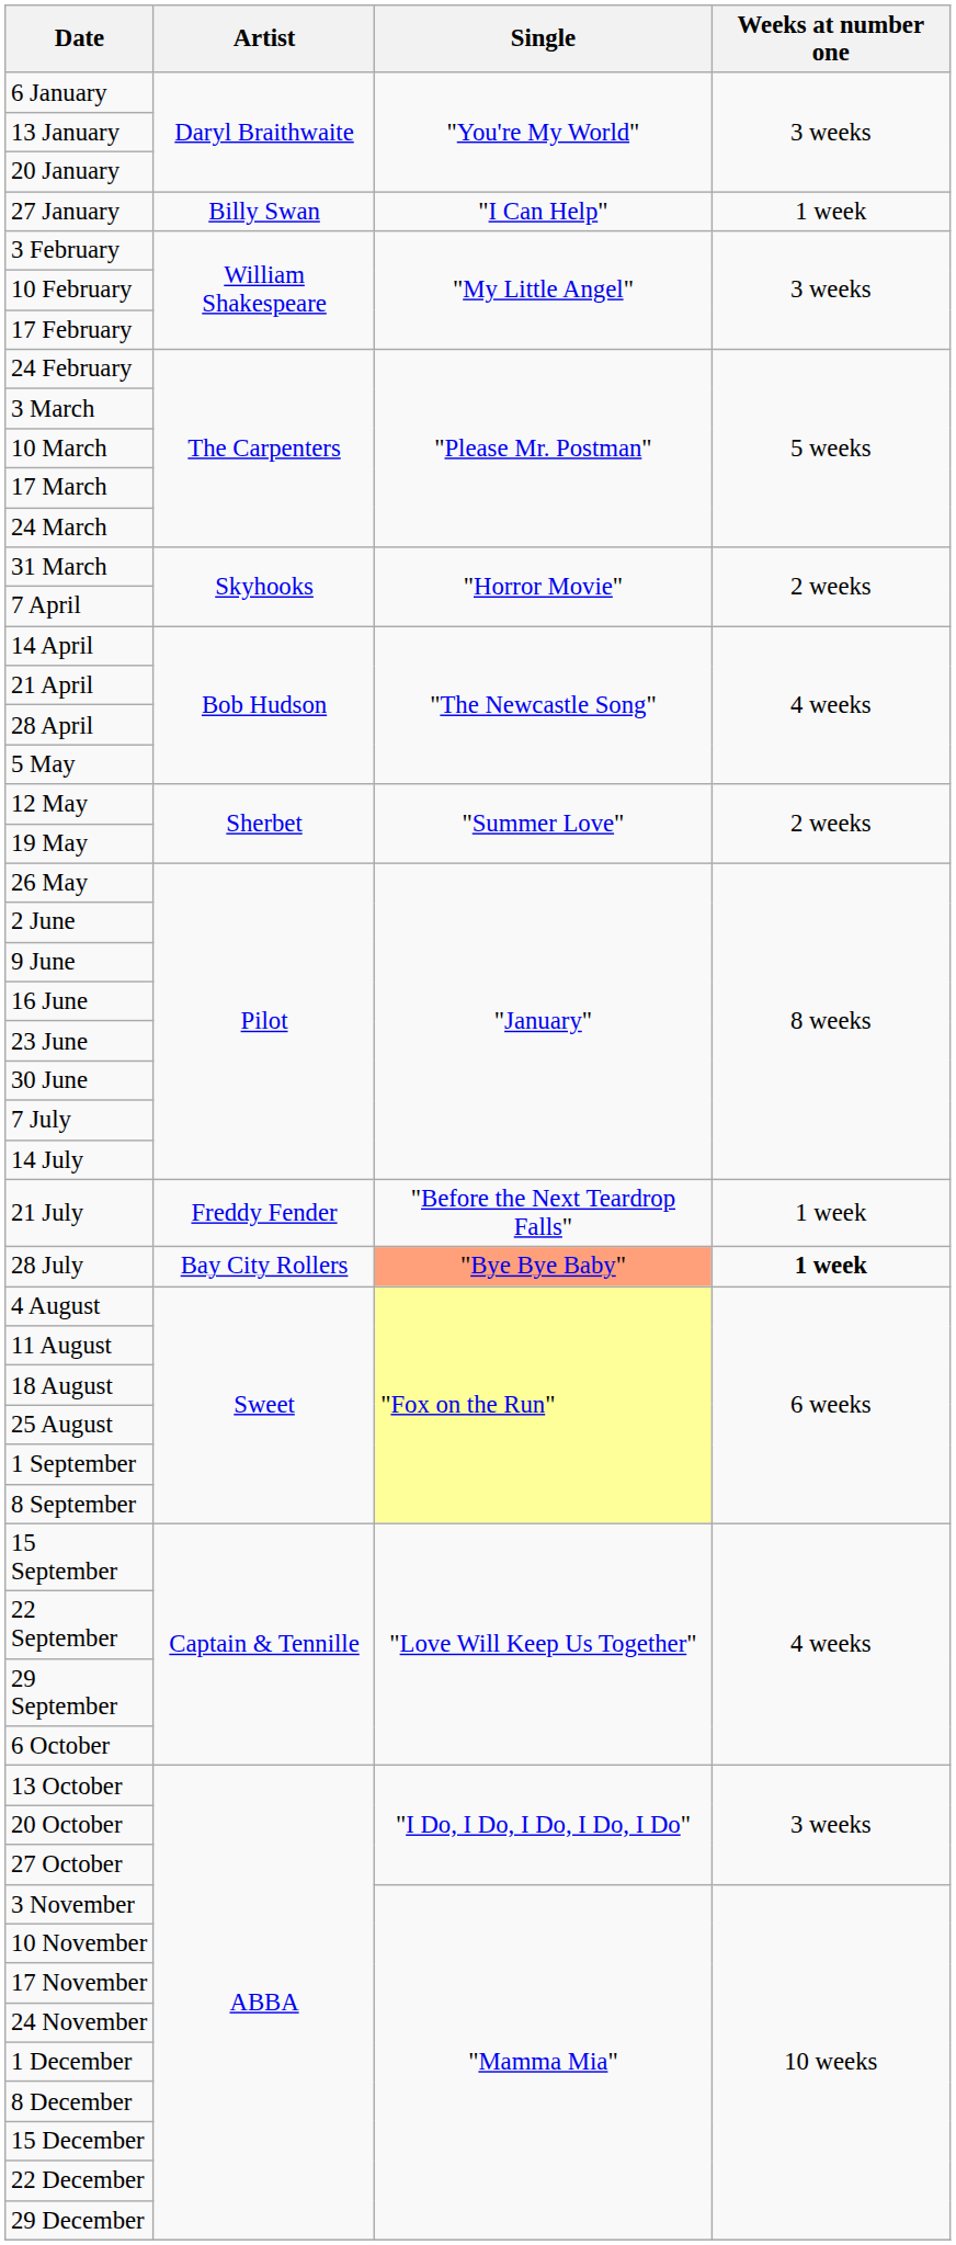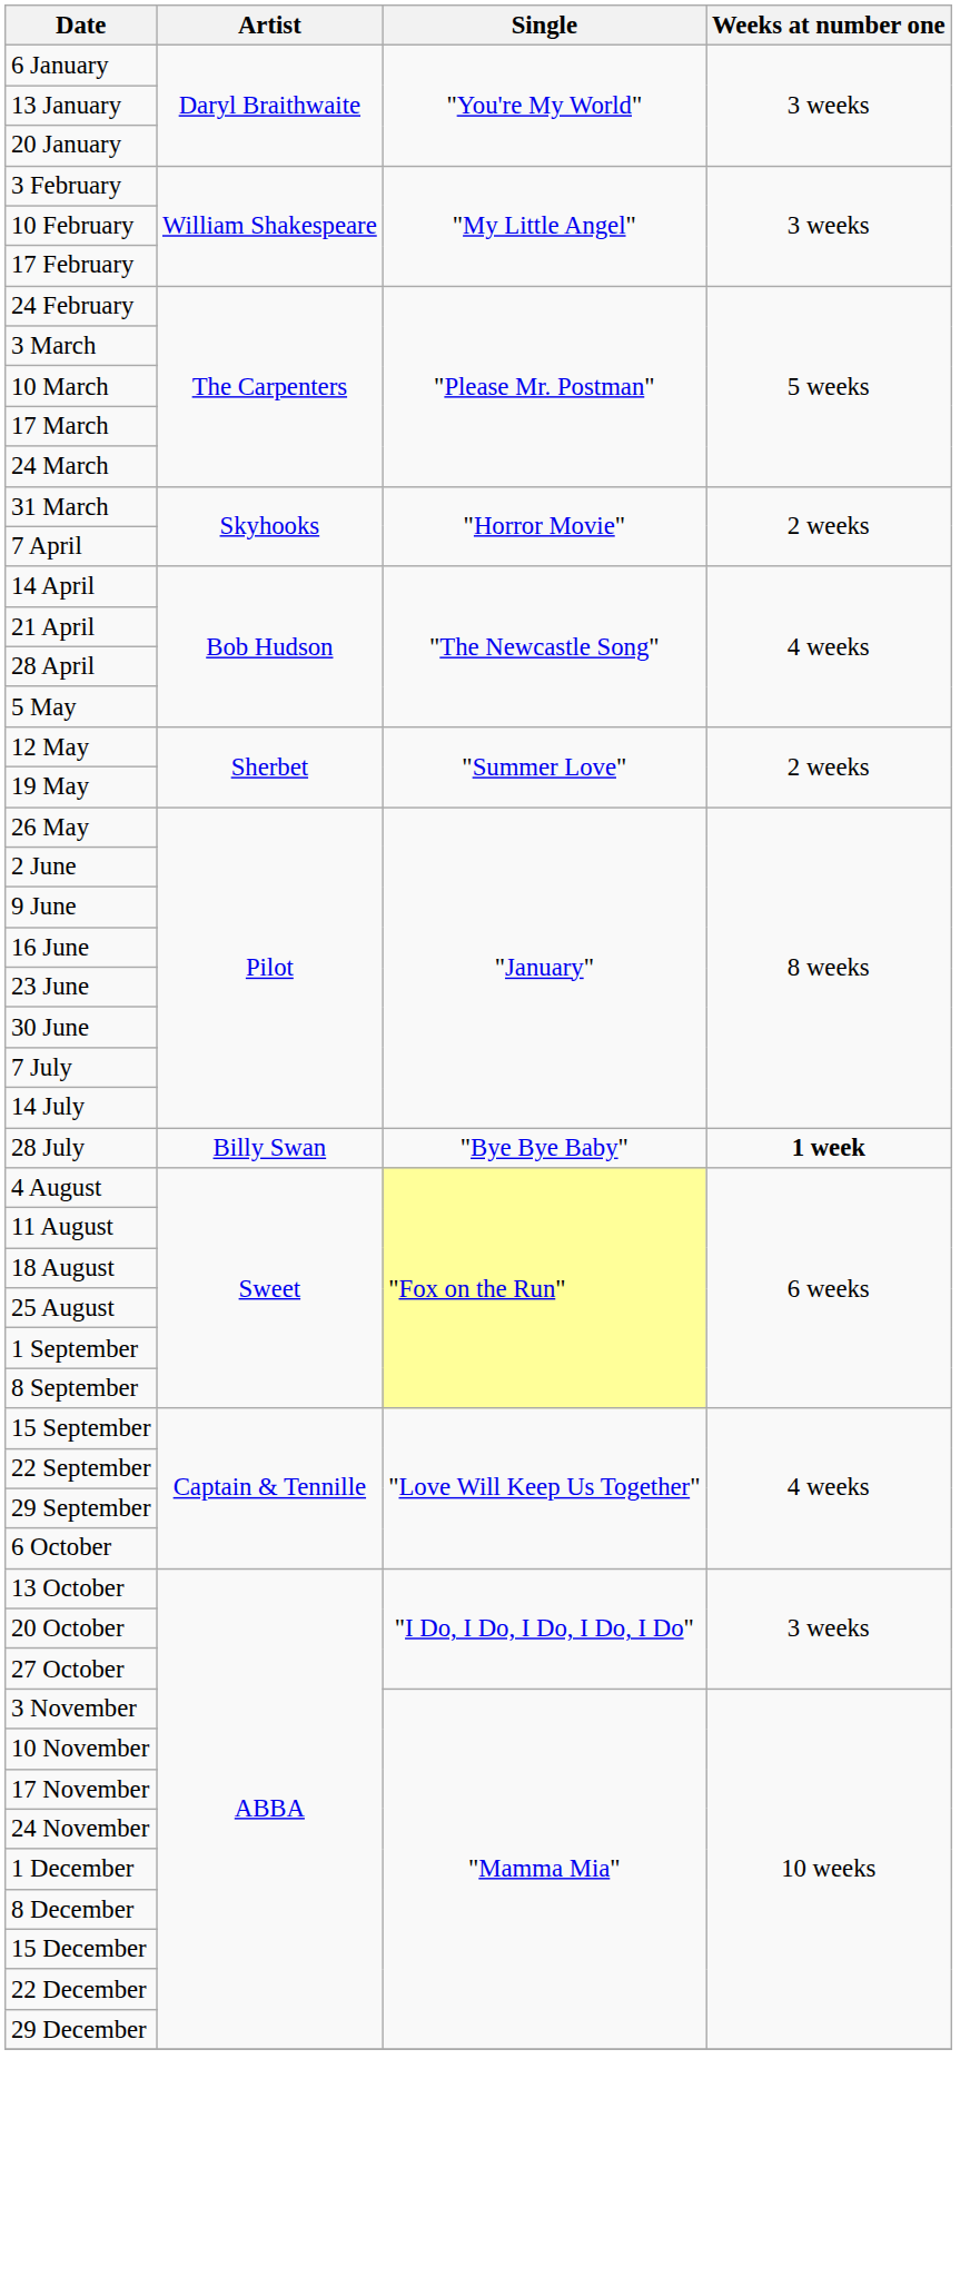- row: 27 January | Billy Swan | "I Can Help" | 1 week
- row: 21 July | Freddy Fender | "Before the Next Teardrop Falls" | 1 week
28 July | Artist: Bay City Rollers -> Billy Swan
28 July | Single: lightsalmon background -> no background
